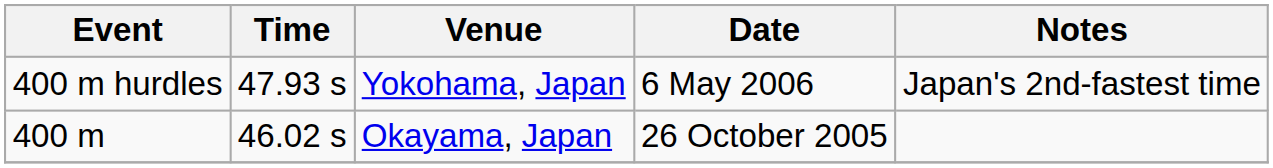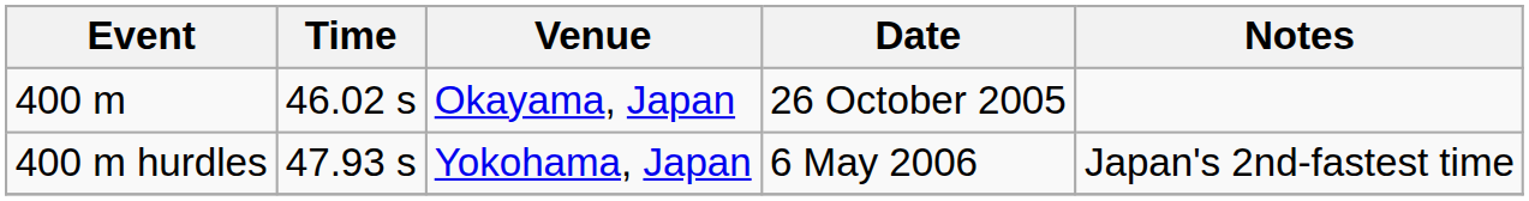rows swapped: 400 m <-> 400 m hurdles
